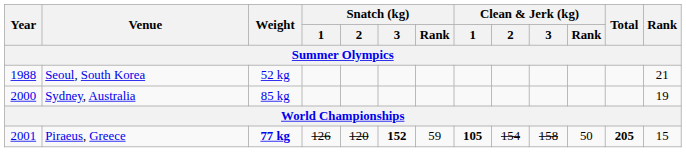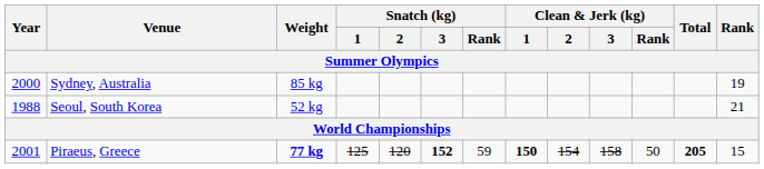rows swapped: Sydney, Australia <-> Seoul, South Korea
Piraeus, Greece | Snatch (kg) / 1: 126 -> 125
Piraeus, Greece | Clean & Jerk (kg) / 1: 105 -> 150
